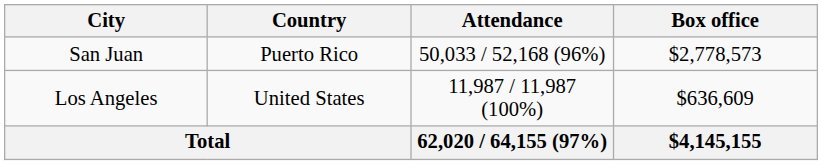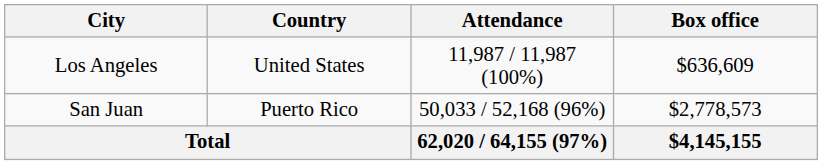rows swapped: Los Angeles <-> San Juan
